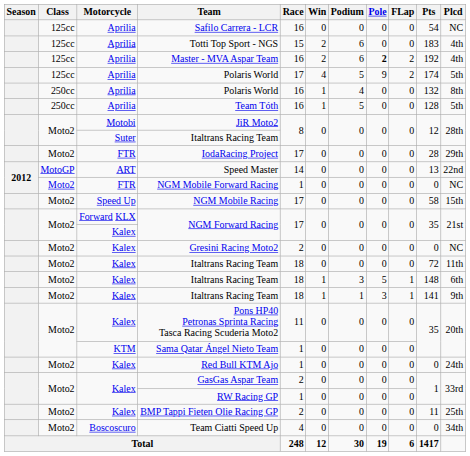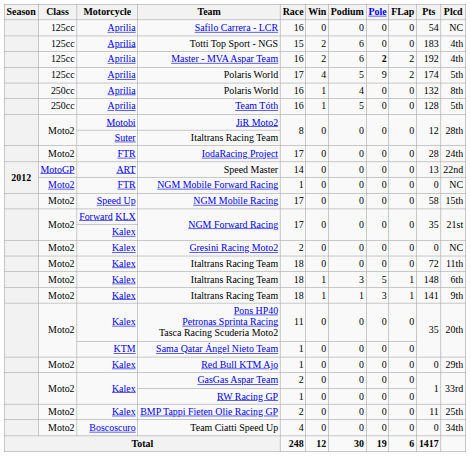IodaRacing Project | Plcd: 29th -> 24th
Red Bull KTM Ajo | Plcd: 24th -> 29th
